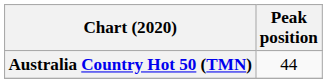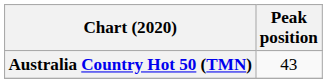Australia Country Hot 50 (TMN) | Peak position: 44 -> 43
